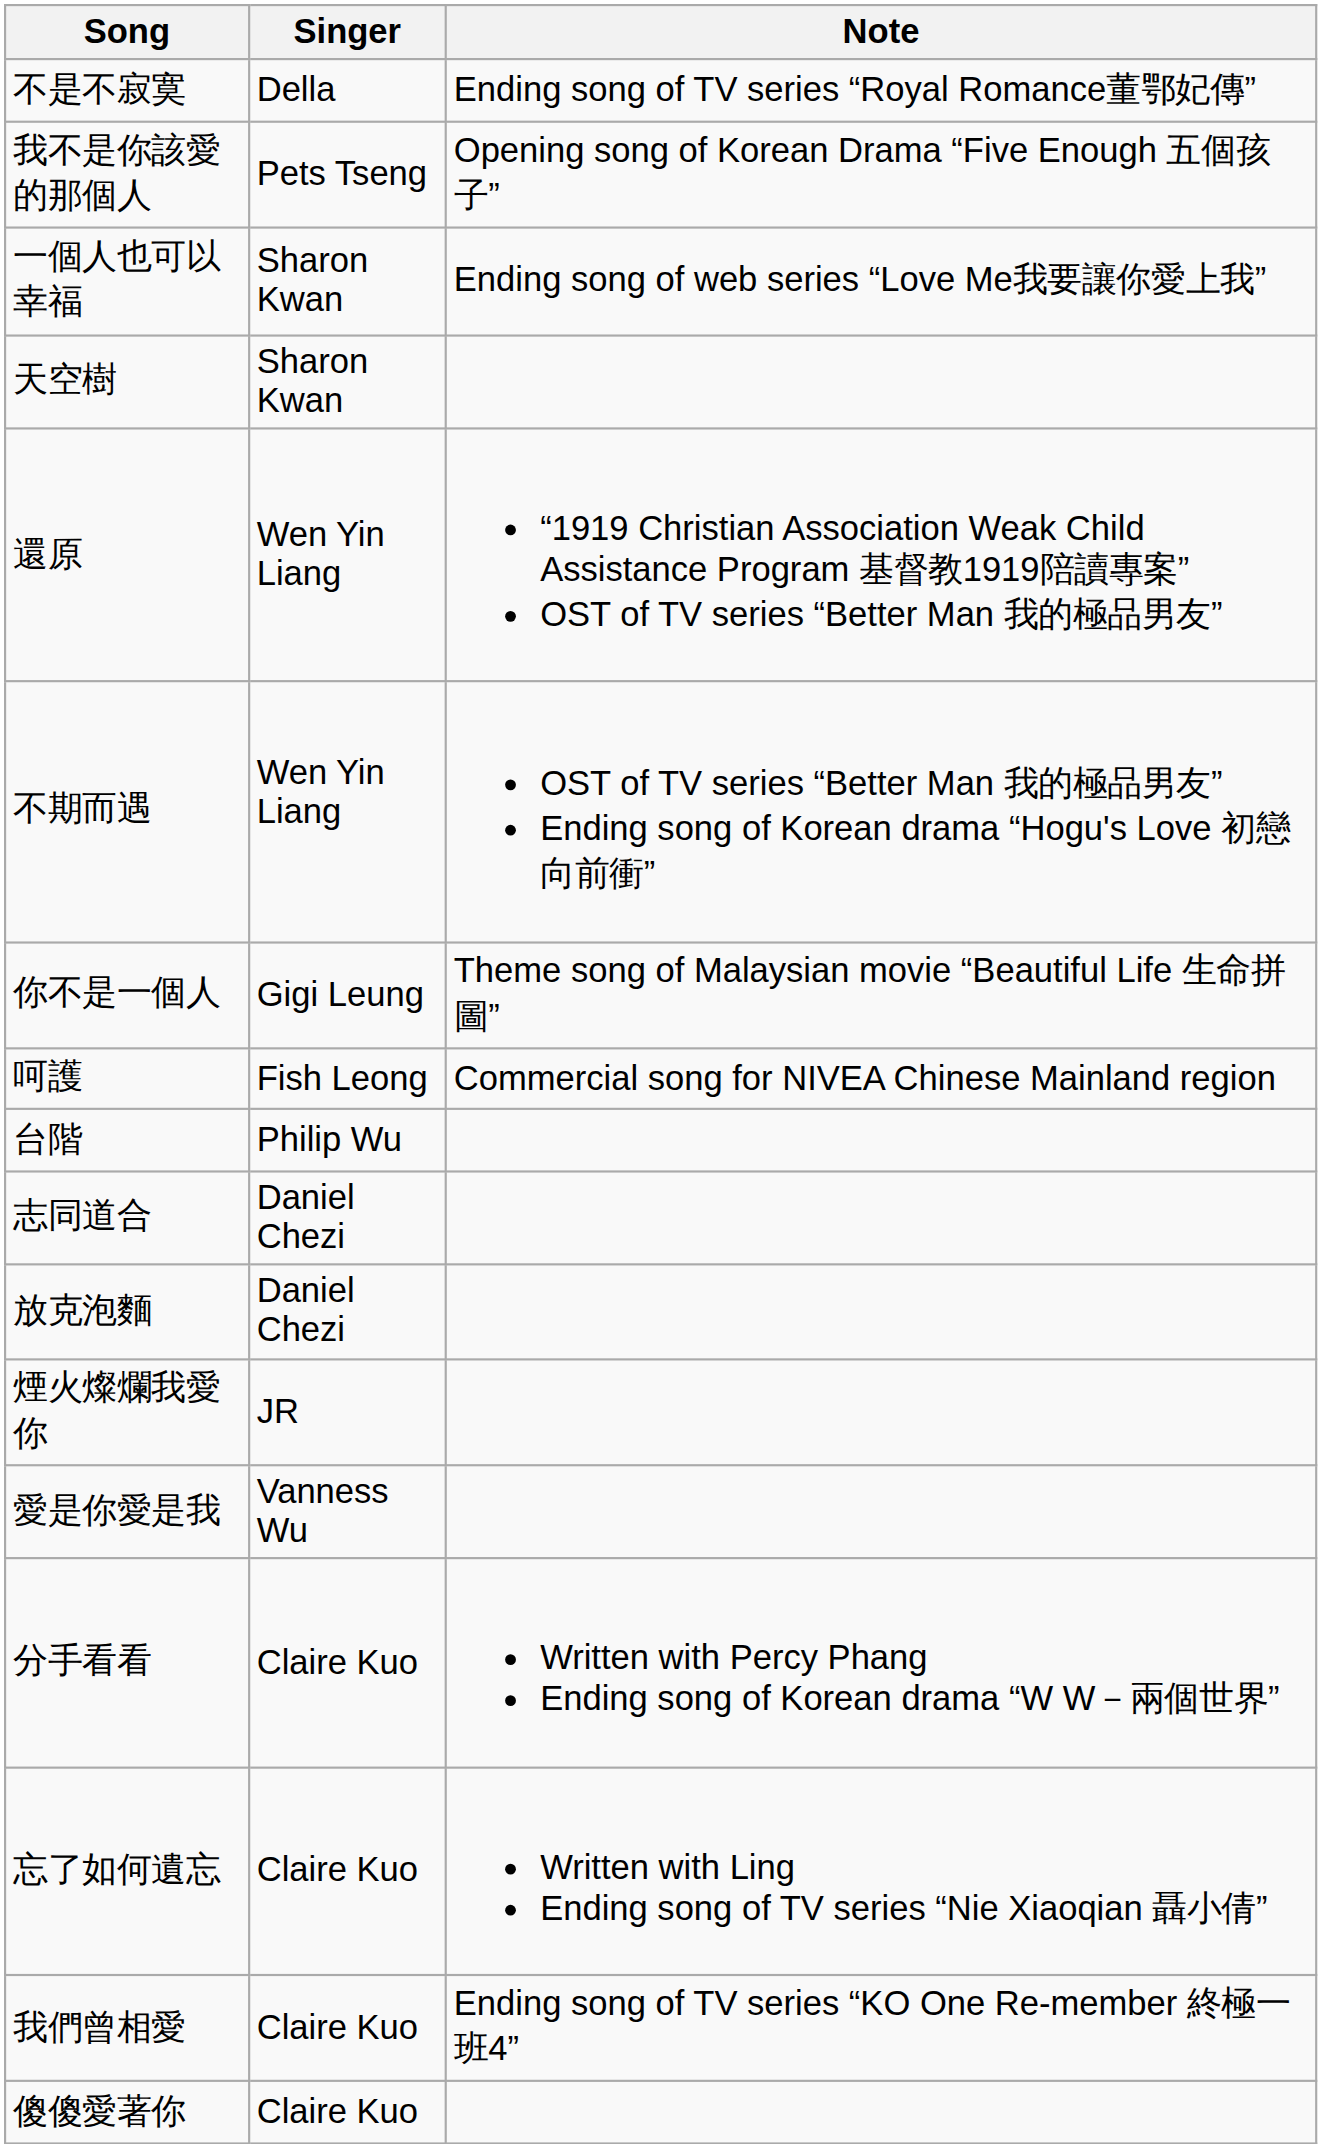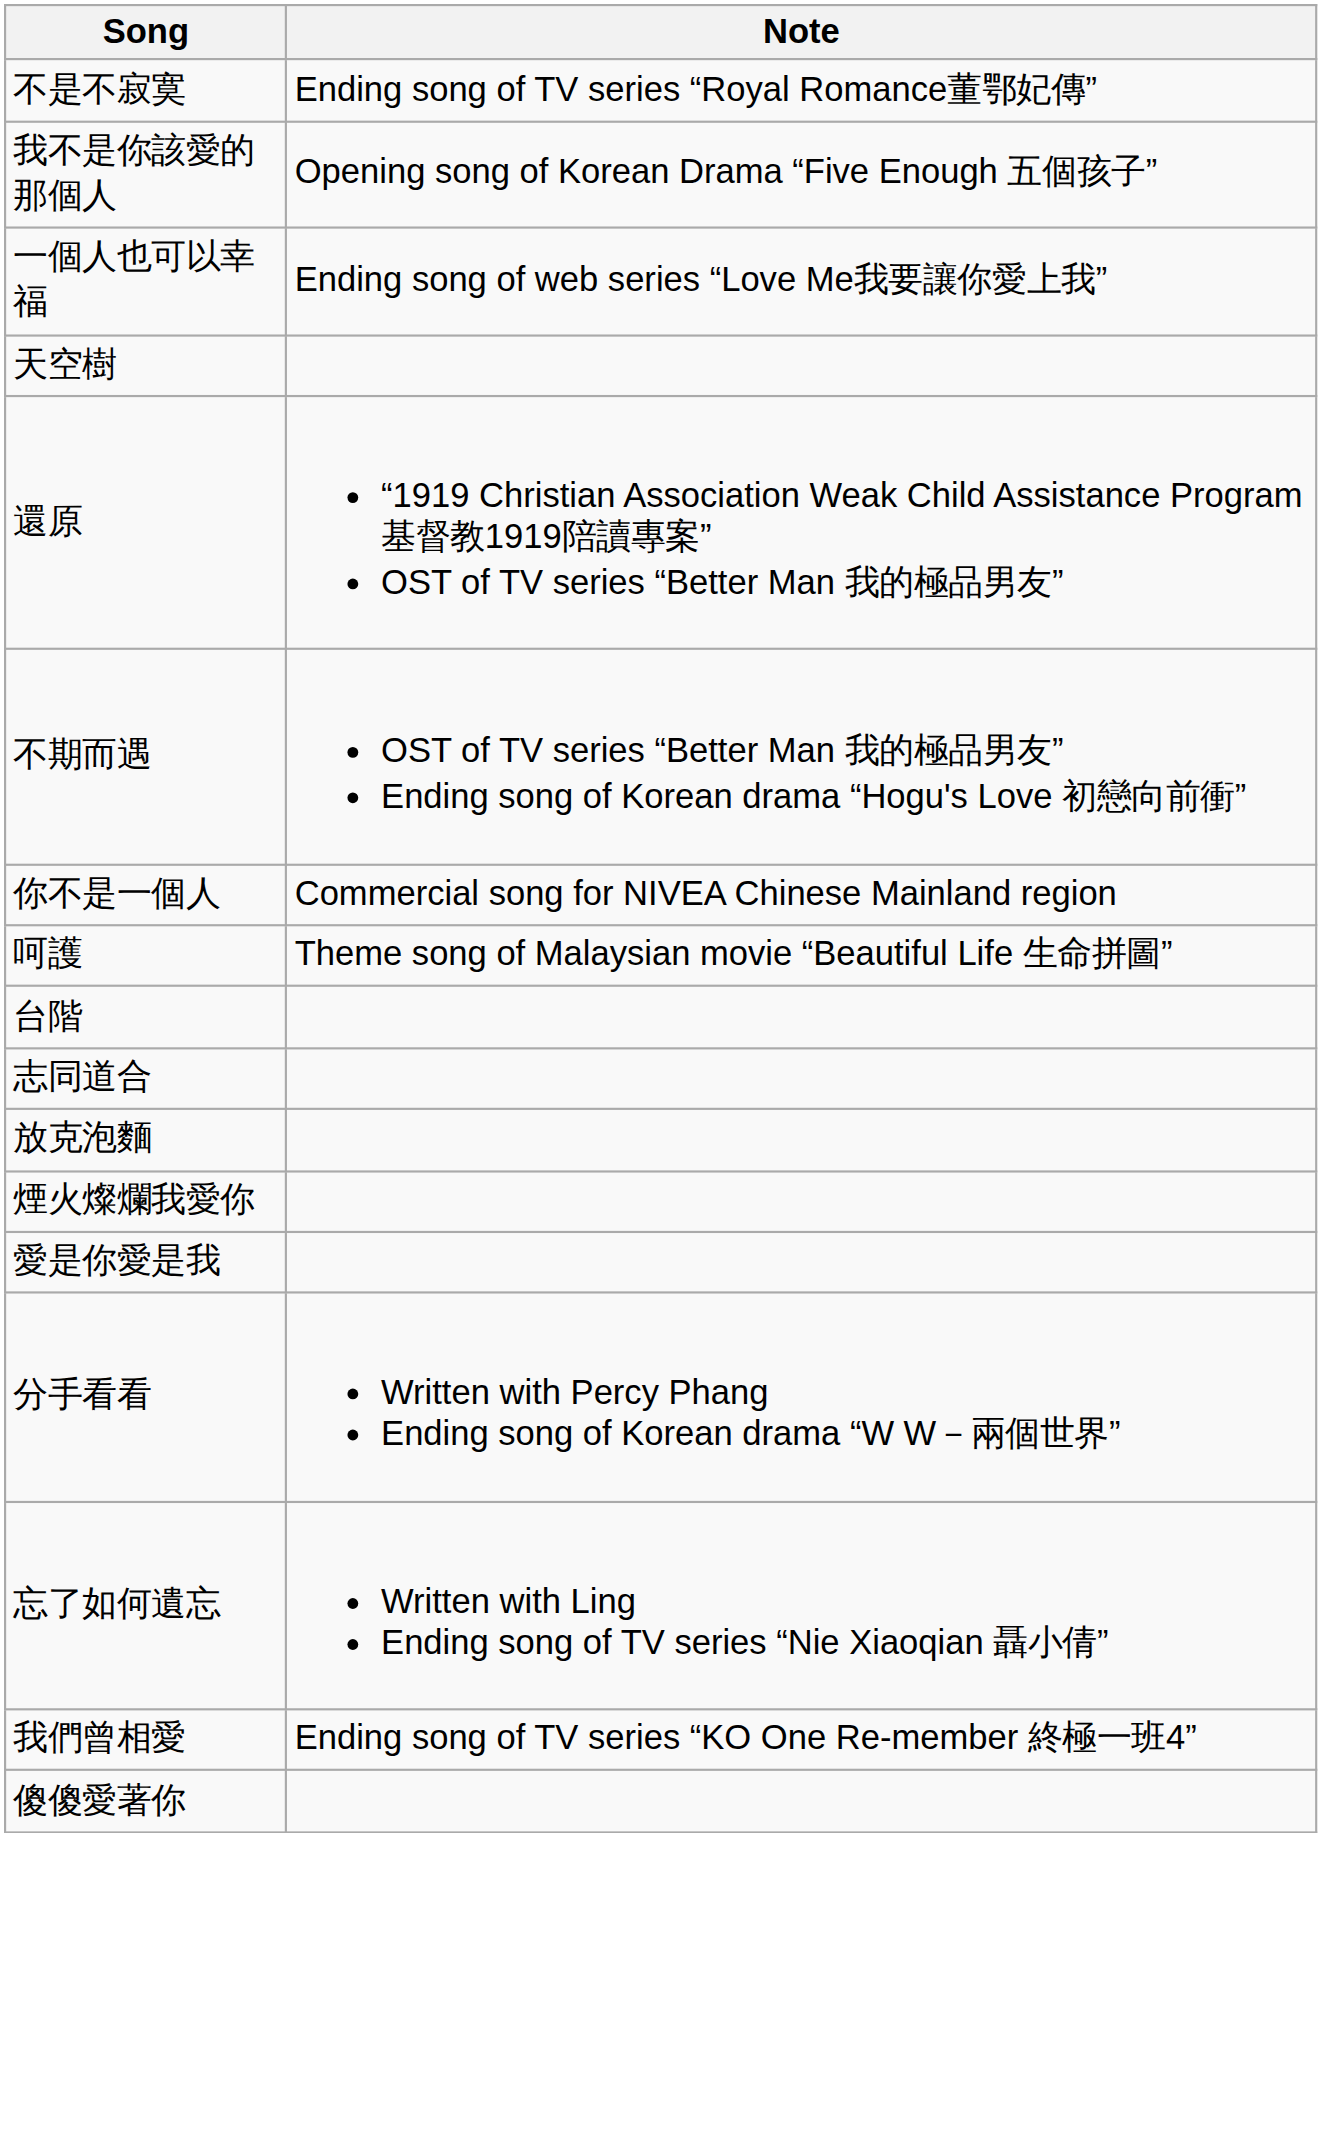- column: Singer | Della | Pets Tseng | Sharon Kwan | Sharon Kwan | Wen Yin Liang | Wen Yin Liang | Gigi Leung | Fish Leong | Philip Wu | Daniel Chezi | Daniel Chezi | JR | Vanness Wu | Claire Kuo | Claire Kuo | Claire Kuo | Claire Kuo
你不是一個人 | Note: Theme song of Malaysian movie “Beautiful Life 生命拼圖” -> Commercial song for NIVEA Chinese Mainland region
呵護 | Note: Commercial song for NIVEA Chinese Mainland region -> Theme song of Malaysian movie “Beautiful Life 生命拼圖”
